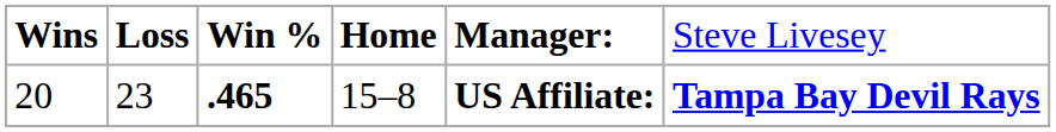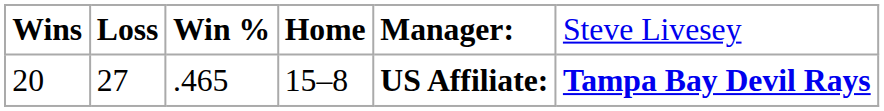20 | column 2: 23 -> 27
20 | column 3: bold -> normal
